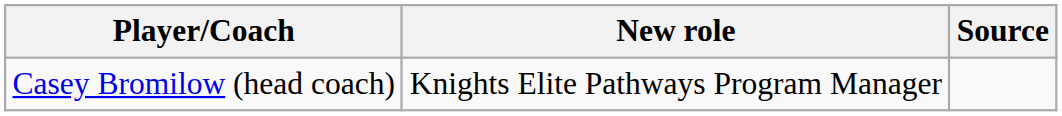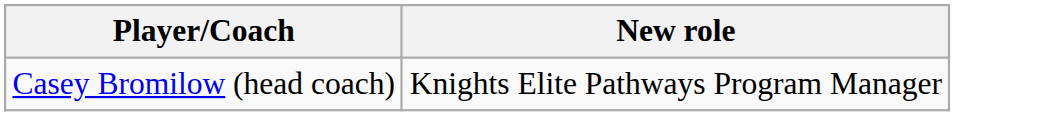- column: Source
